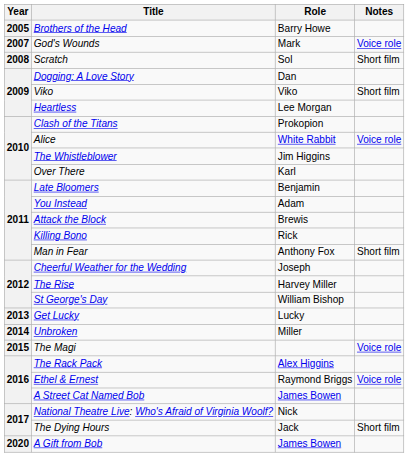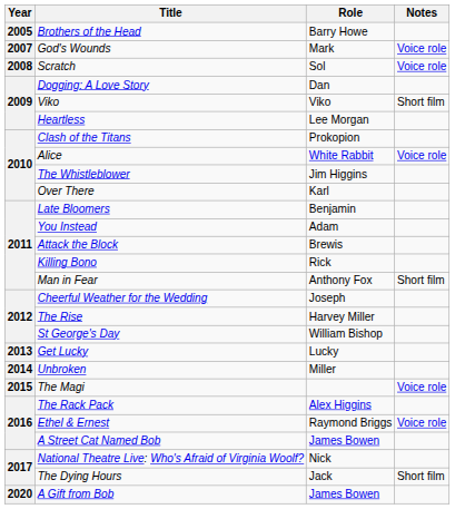Scratch | Notes: Short film -> Voice role
